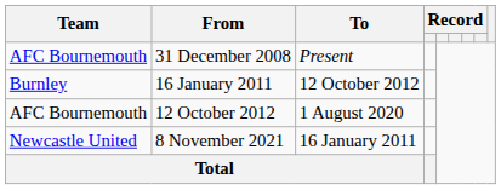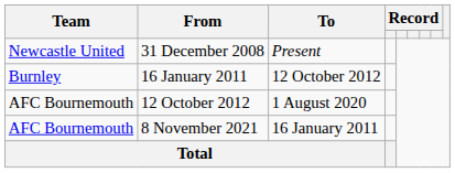31 December 2008 | Team: AFC Bournemouth -> Newcastle United
8 November 2021 | Team: Newcastle United -> AFC Bournemouth
